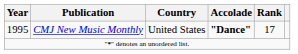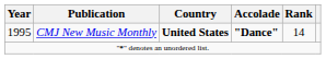1995 | Country: normal -> bold
1995 | Rank: 17 -> 14
